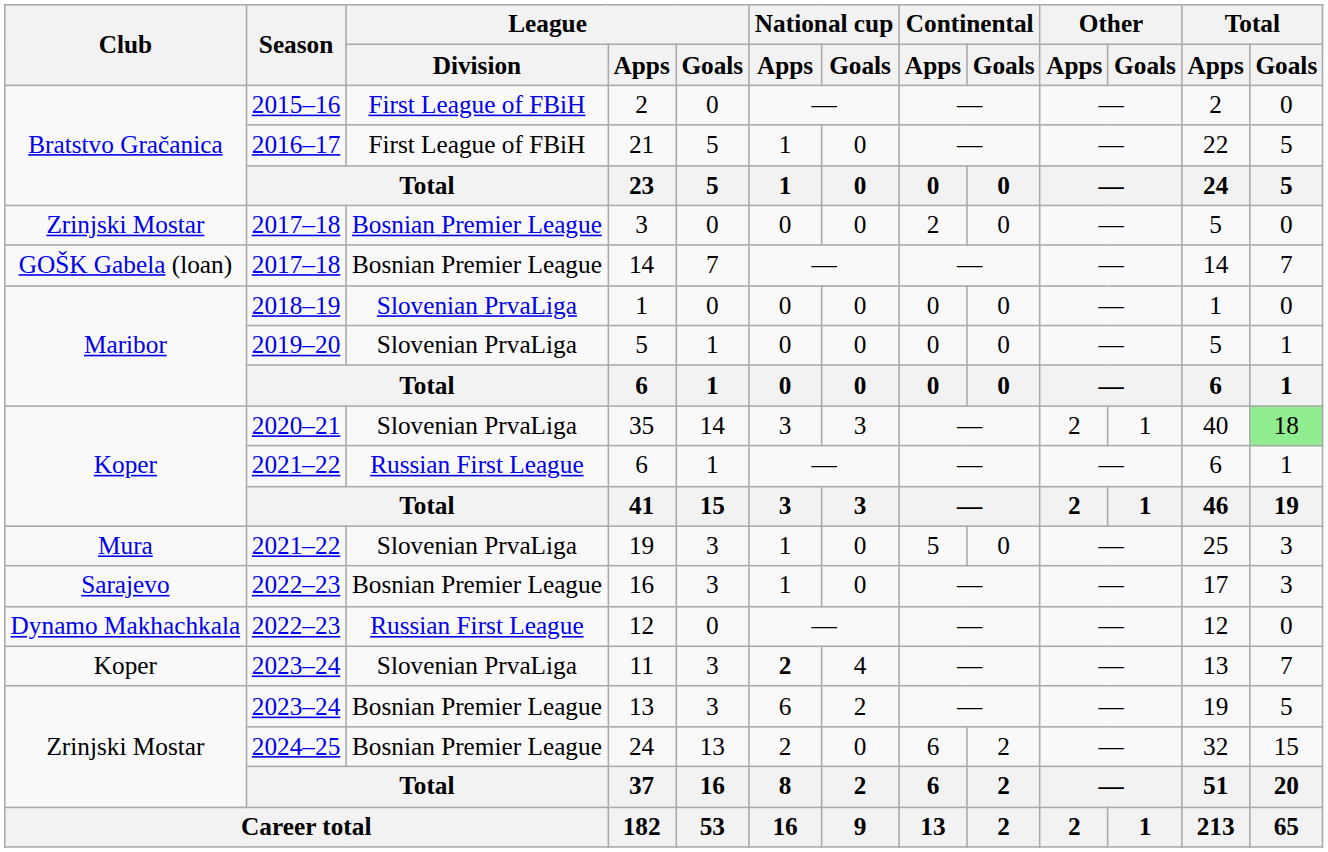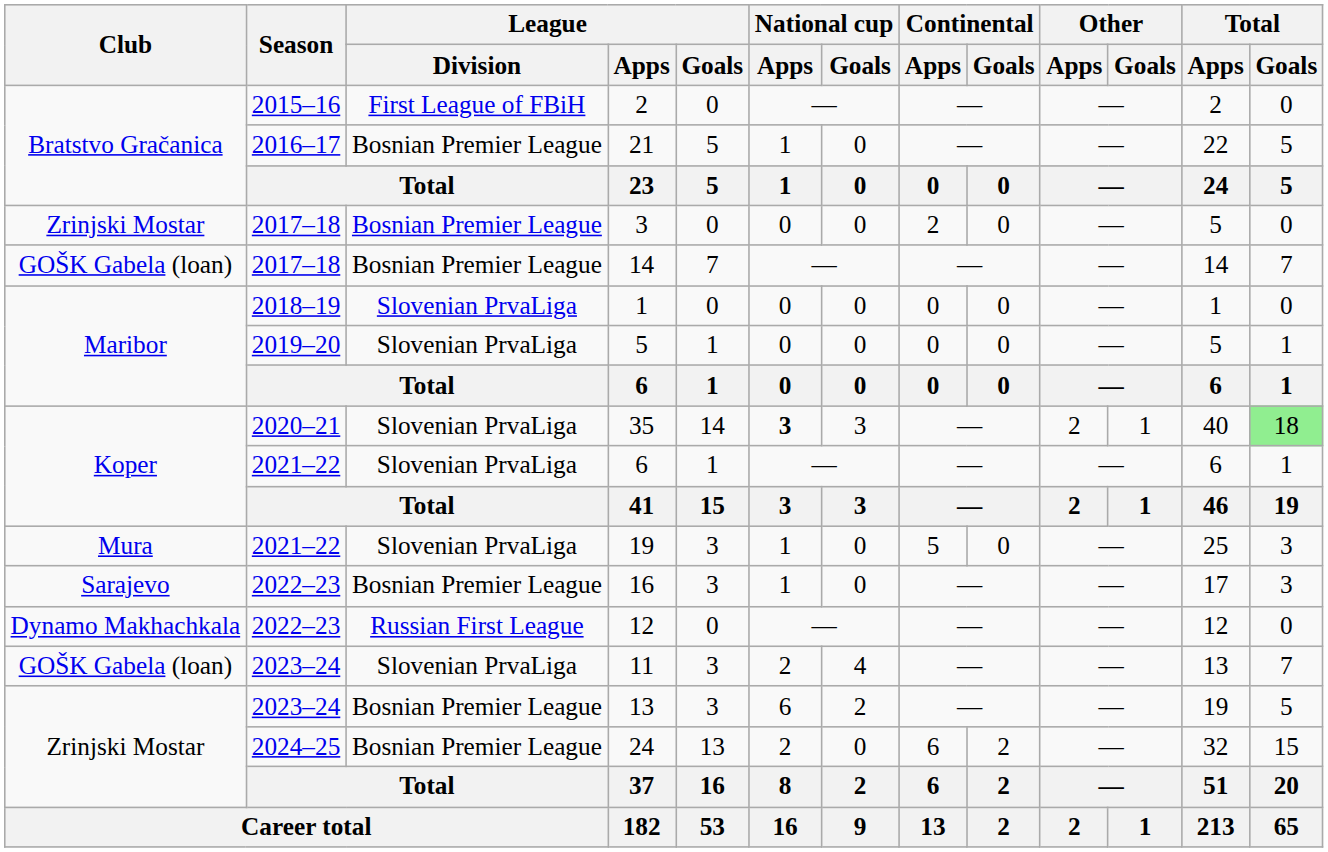21 | League / Division: First League of FBiH -> Bosnian Premier League
35 | National cup / Apps: normal -> bold
2021–22 / 6 | League / Division: Russian First League -> Slovenian PrvaLiga
11 | Club: Koper -> GOŠK Gabela (loan)
11 | National cup / Apps: bold -> normal
